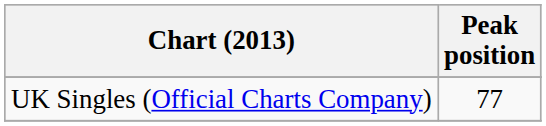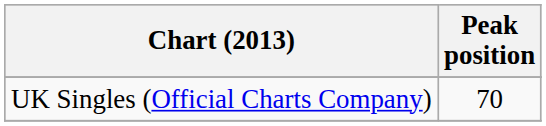UK Singles (Official Charts Company) | Peak position: 77 -> 70
